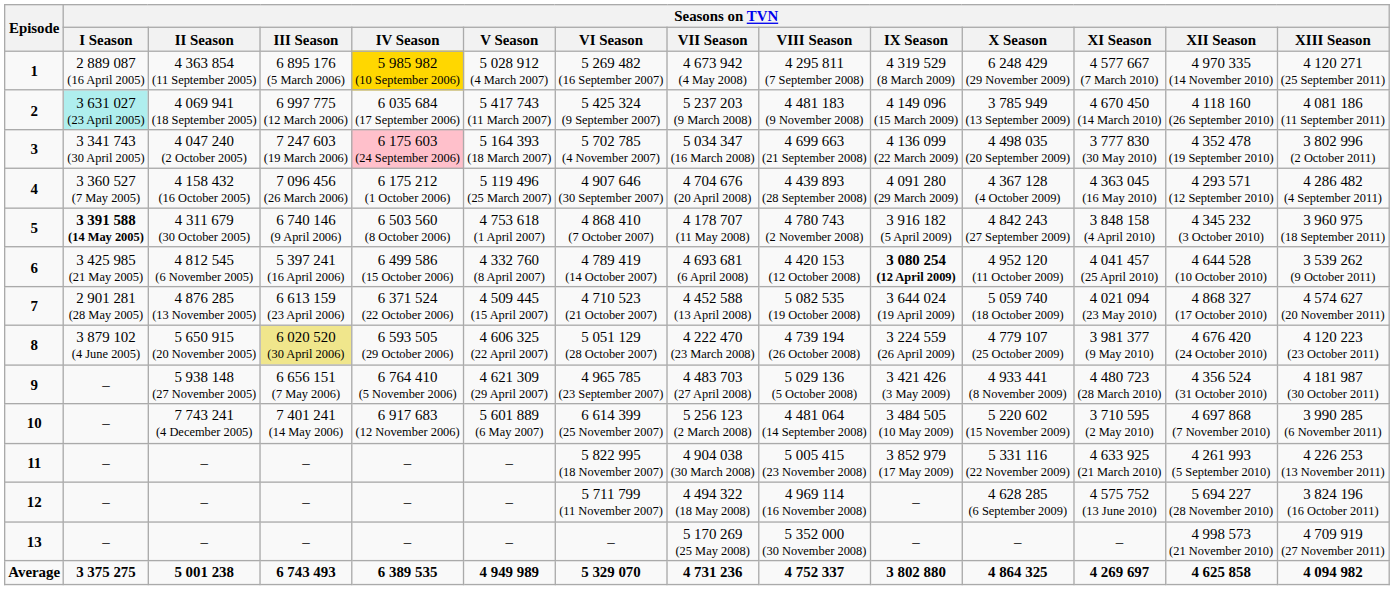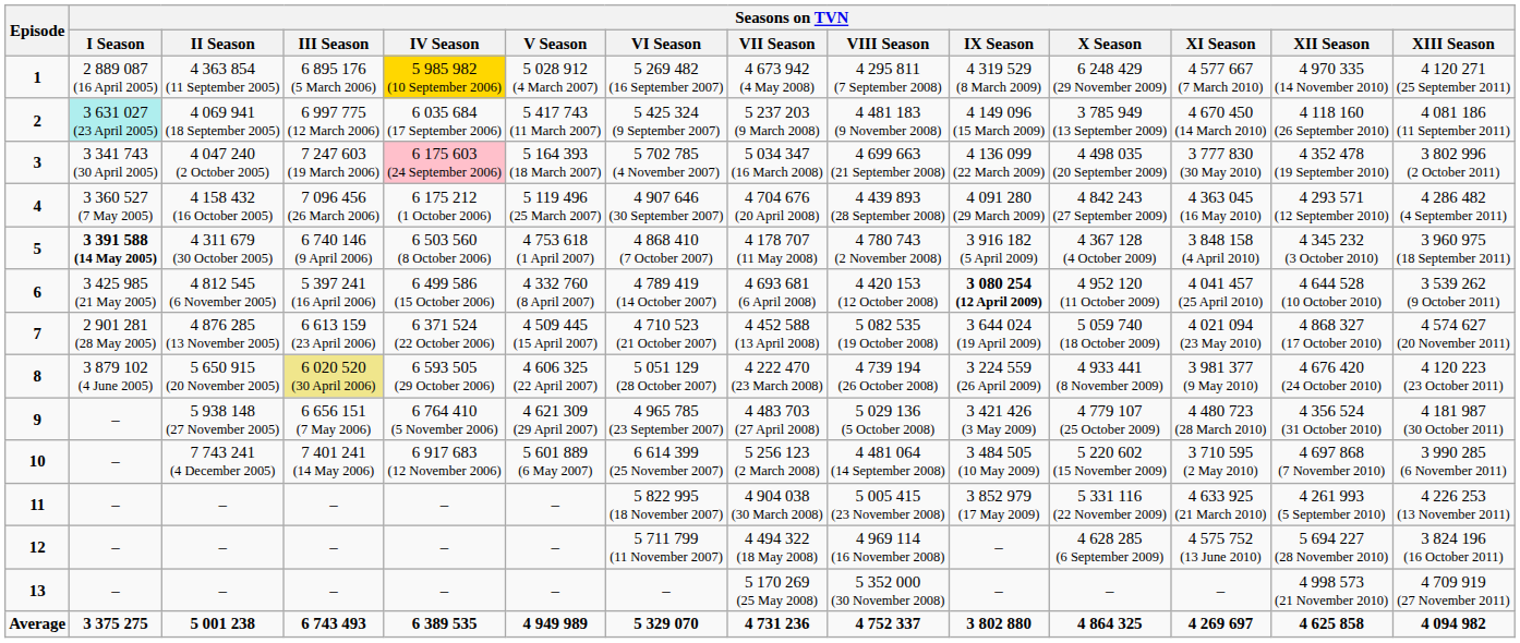4 | Seasons on TVN / X Season: 4 367 128 (4 October 2009) -> 4 842 243 (27 September 2009)
5 | Seasons on TVN / X Season: 4 842 243 (27 September 2009) -> 4 367 128 (4 October 2009)
8 | Seasons on TVN / X Season: 4 779 107 (25 October 2009) -> 4 933 441 (8 November 2009)
9 | Seasons on TVN / X Season: 4 933 441 (8 November 2009) -> 4 779 107 (25 October 2009)
